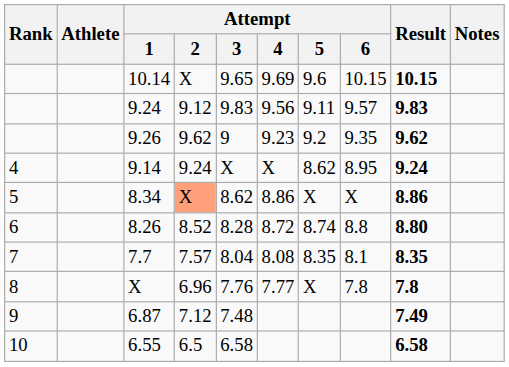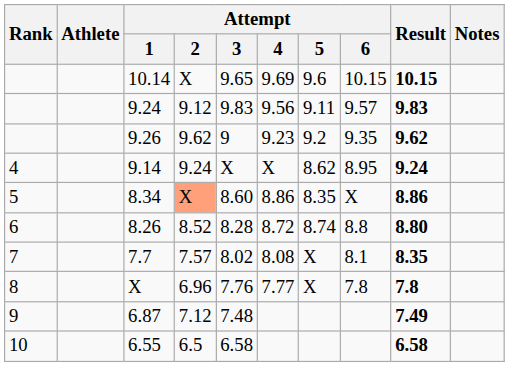8.34 | Attempt / 3: 8.62 -> 8.60
8.34 | Attempt / 5: X -> 8.35
7.7 | Attempt / 3: 8.04 -> 8.02
7.7 | Attempt / 5: 8.35 -> X
